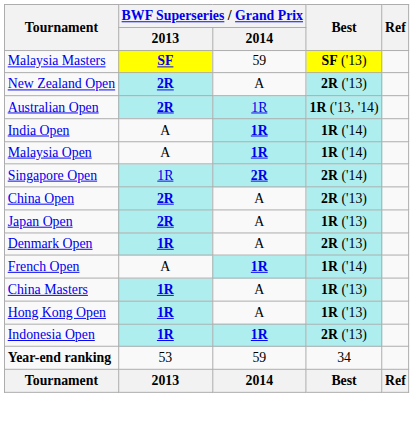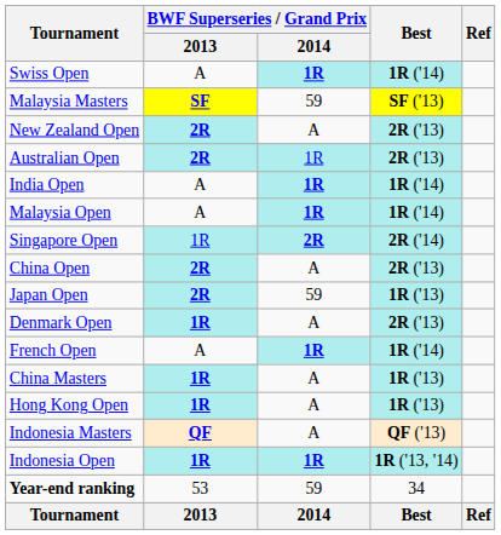+ row: Swiss Open | A | 1R | 1R ('14)
Australian Open | Best: 1R ('13, '14) -> 2R ('13)
Japan Open | BWF Superseries / Grand Prix / 2014: A -> 59
+ row: Indonesia Masters | QF | A | QF ('13)
Indonesia Open | Best: 2R ('13) -> 1R ('13, '14)
